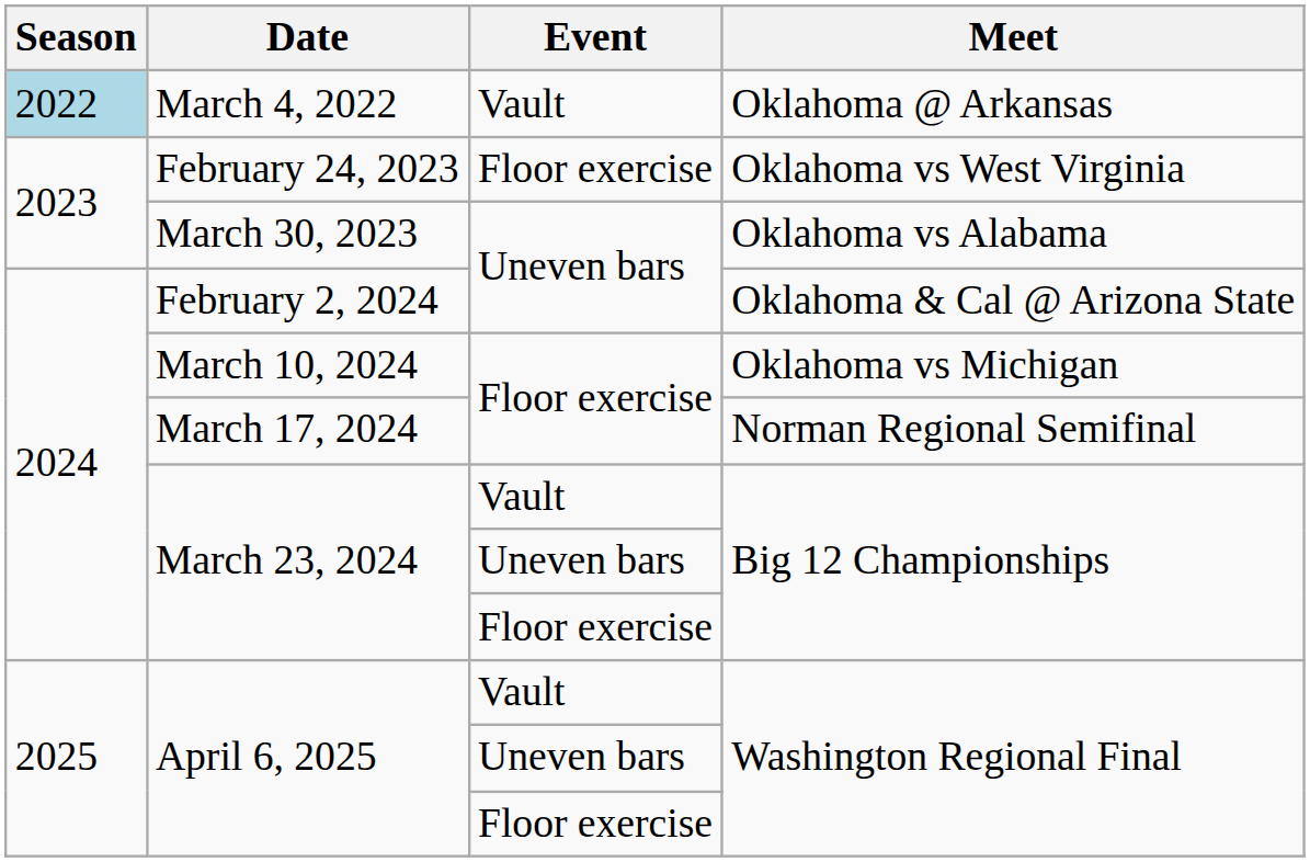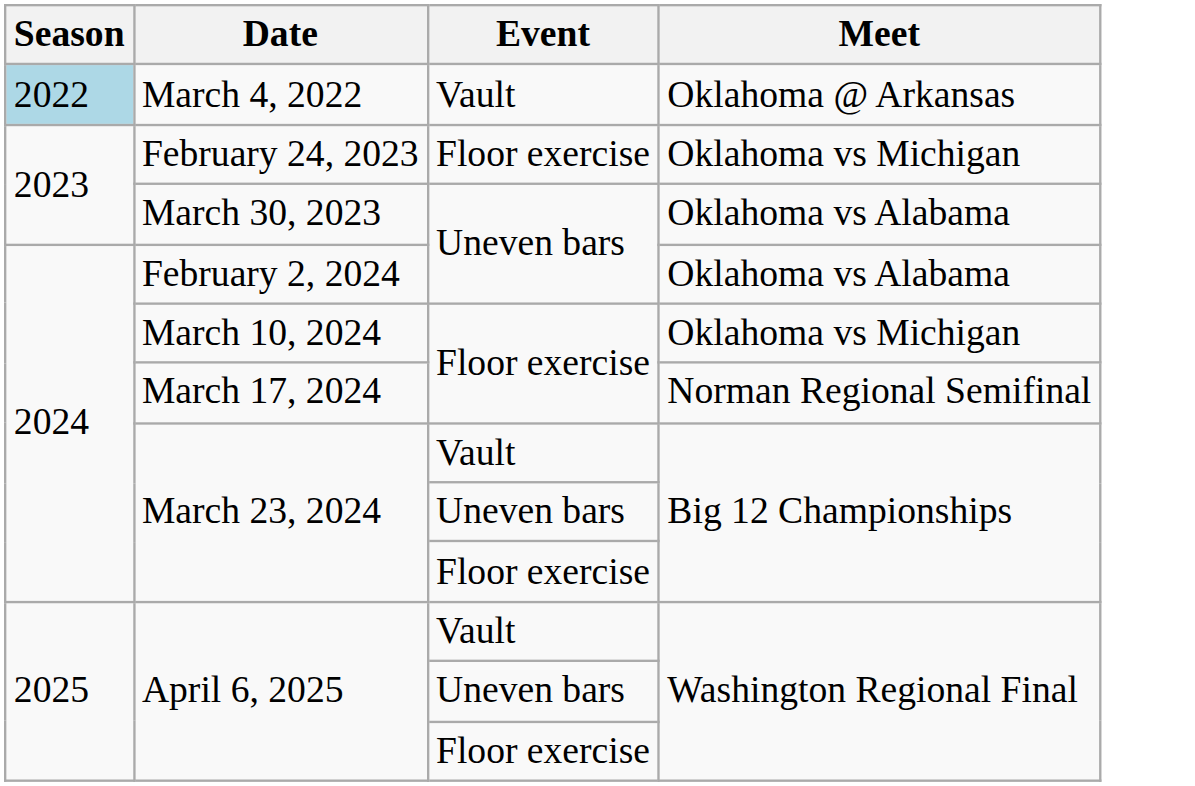February 24, 2023 | Meet: Oklahoma vs West Virginia -> Oklahoma vs Michigan
February 2, 2024 | Meet: Oklahoma & Cal @ Arizona State -> Oklahoma vs Alabama
